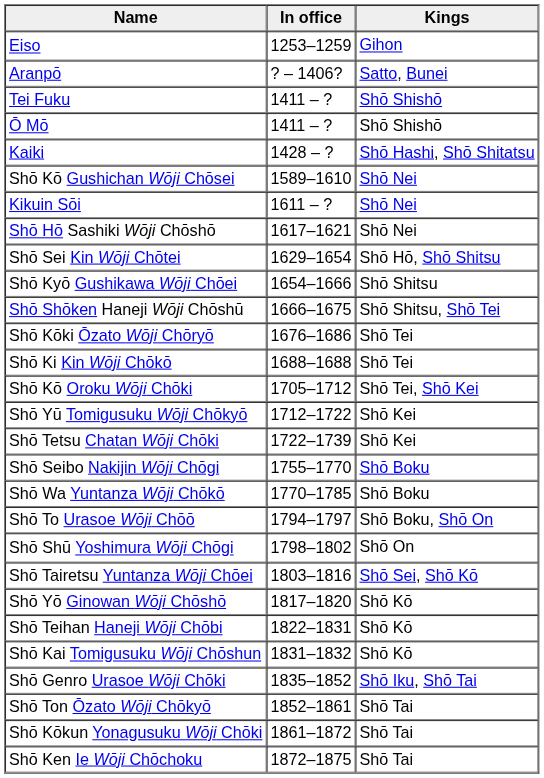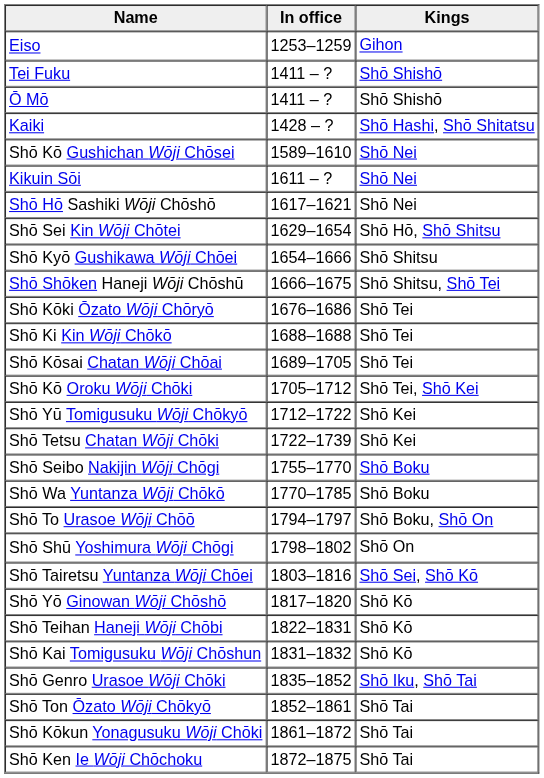- row: Aranpō | ? – 1406? | Satto, Bunei
+ row: Shō Kōsai Chatan Wōji Chōai | 1689–1705 | Shō Tei
